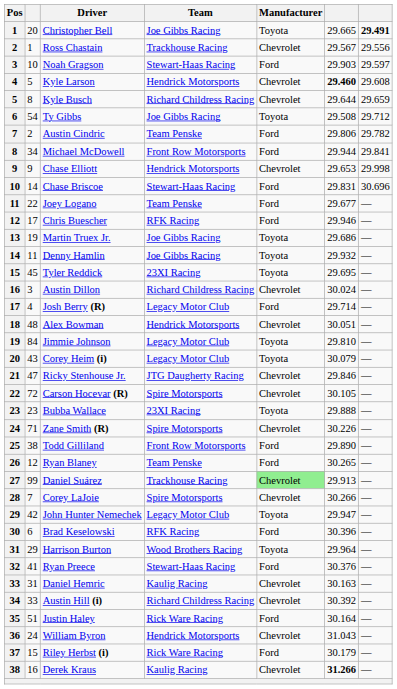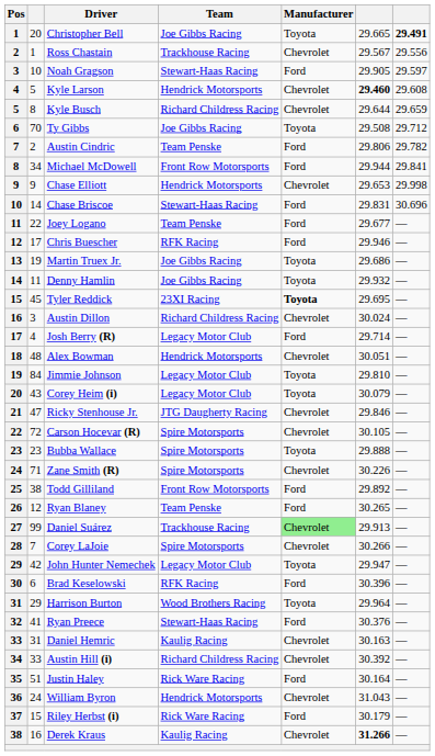Noah Gragson | column 6: 29.903 -> 29.905
Ty Gibbs | column 2: 54 -> 70
Tyler Reddick | Manufacturer: normal -> bold
Bubba Wallace | Team: 23XI Racing -> Spire Motorsports
Todd Gilliland | column 6: 29.890 -> 29.892
